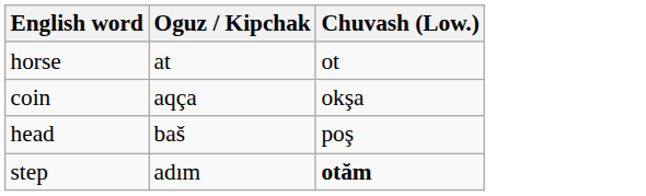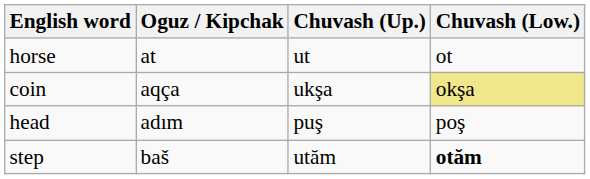+ column: Chuvash (Up.) | ut | ukşa | puş | utăm
coin | Chuvash (Low.): no background -> khaki background
head | Oguz / Kipchak: baš -> adım
step | Oguz / Kipchak: adım -> baš
